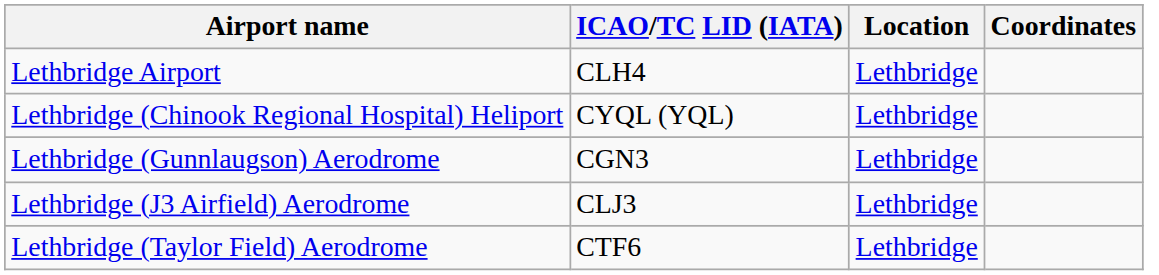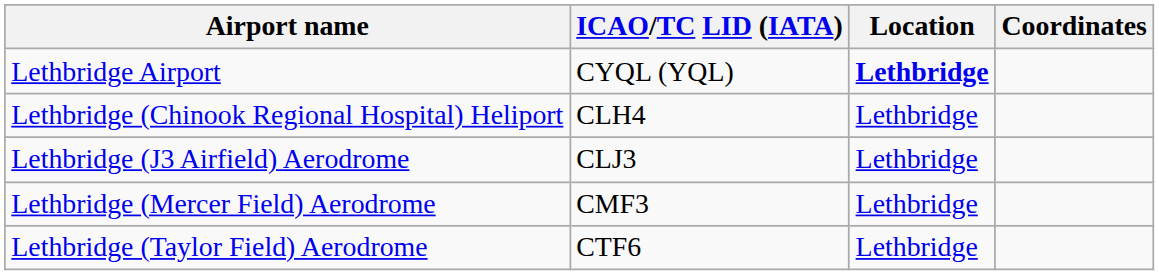Lethbridge Airport | ICAO/TC LID (IATA): CLH4 -> CYQL (YQL)
Lethbridge Airport | Location: normal -> bold
Lethbridge (Chinook Regional Hospital) Heliport | ICAO/TC LID (IATA): CYQL (YQL) -> CLH4
- row: Lethbridge (Gunnlaugson) Aerodrome | CGN3 | Lethbridge
+ row: Lethbridge (Mercer Field) Aerodrome | CMF3 | Lethbridge
